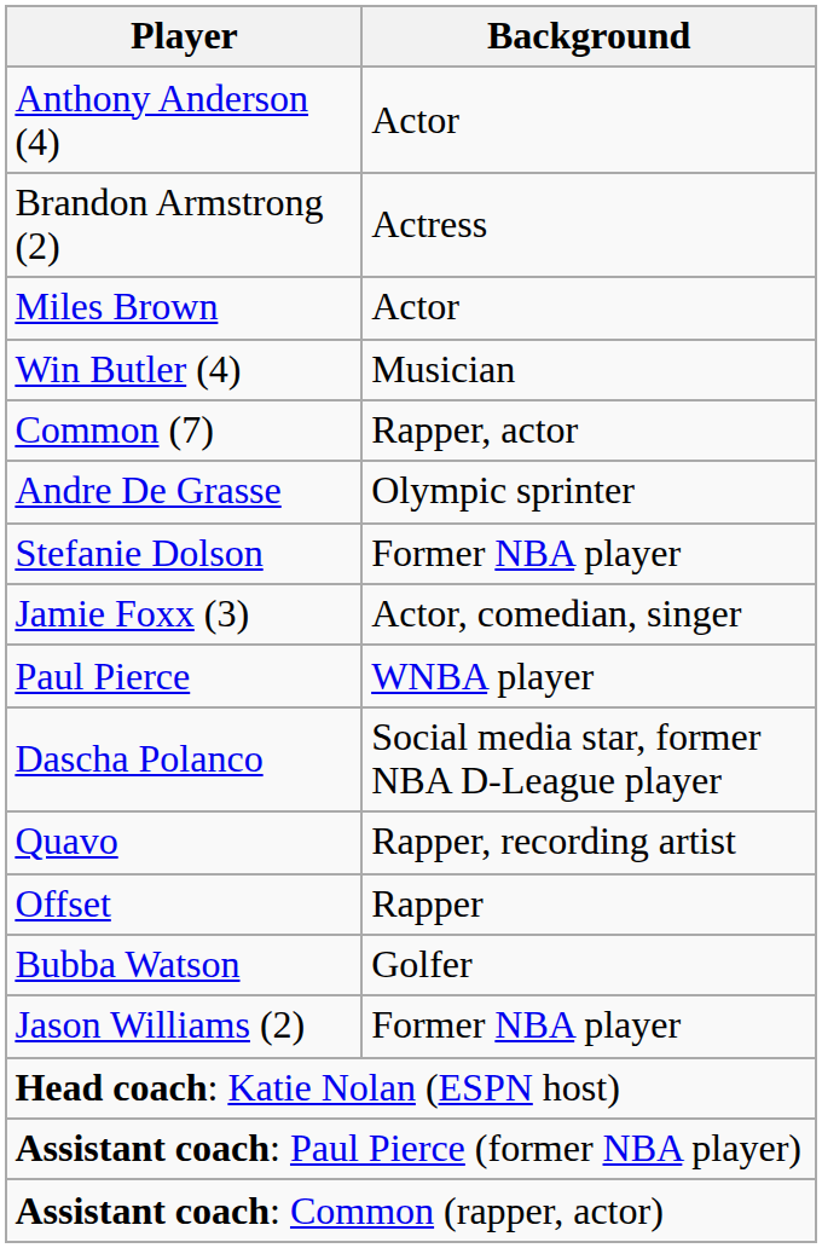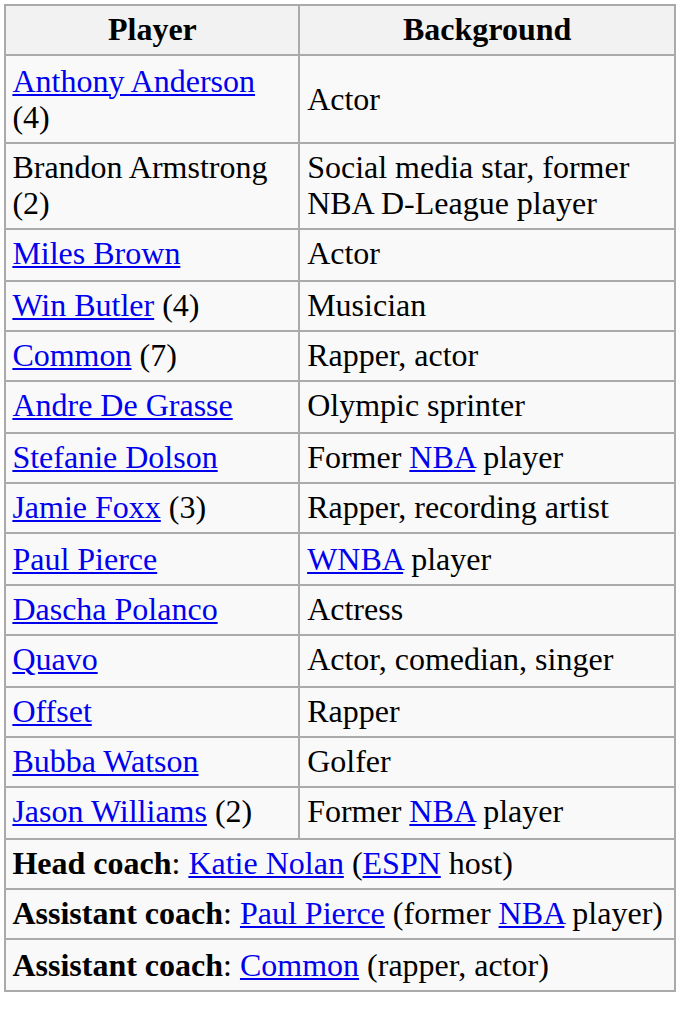Brandon Armstrong (2) | Background: Actress -> Social media star, former NBA D-League player
Jamie Foxx (3) | Background: Actor, comedian, singer -> Rapper, recording artist
Dascha Polanco | Background: Social media star, former NBA D-League player -> Actress
Quavo | Background: Rapper, recording artist -> Actor, comedian, singer
